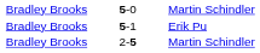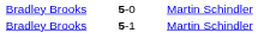5-1 | column 3: Erik Pu -> Martin Schindler
- row: Bradley Brooks | 2-5 | Martin Schindler
